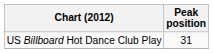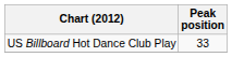US Billboard Hot Dance Club Play | Peak position: 31 -> 33
